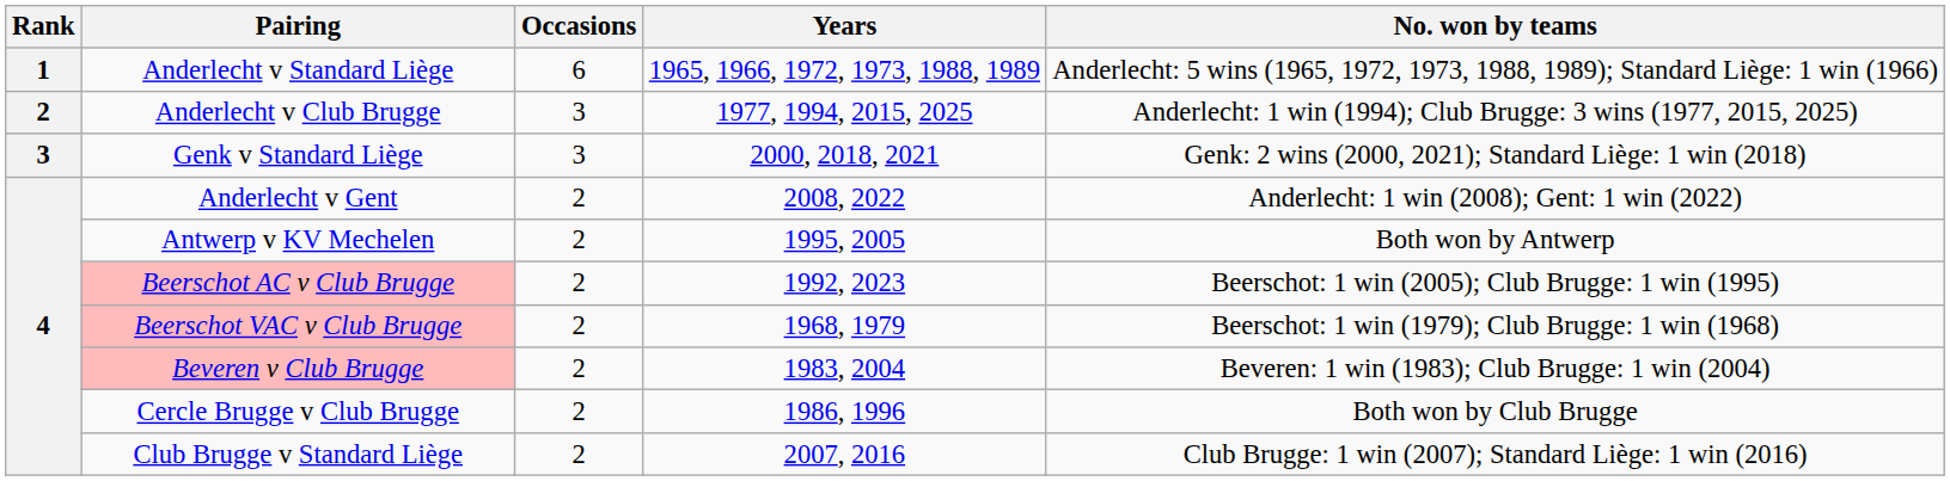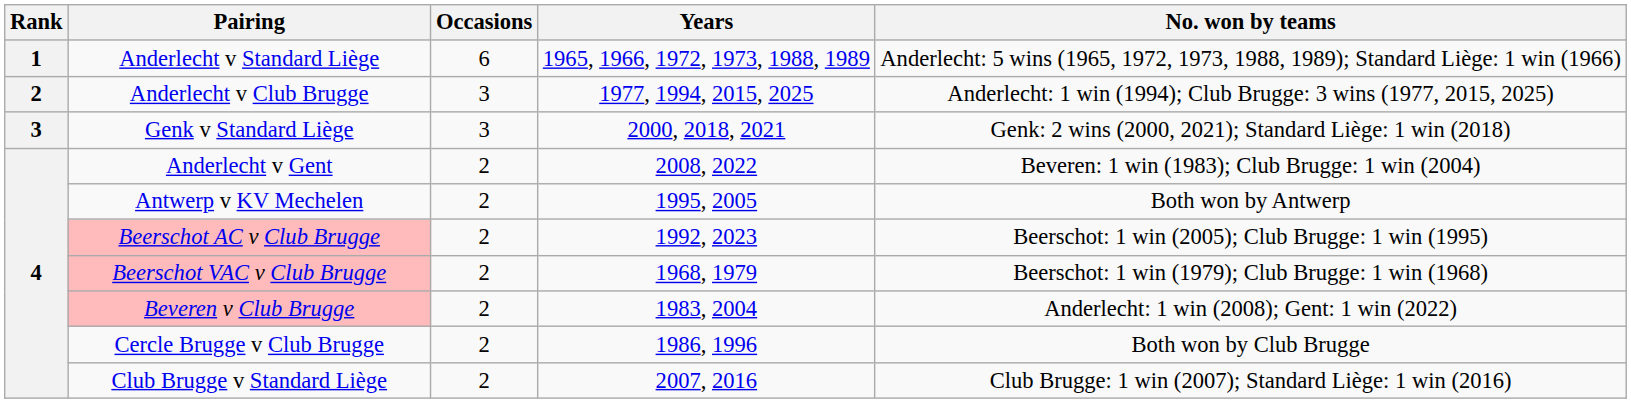Anderlecht v Gent | No. won by teams: Anderlecht: 1 win (2008); Gent: 1 win (2022) -> Beveren: 1 win (1983); Club Brugge: 1 win (2004)
Beveren v Club Brugge | No. won by teams: Beveren: 1 win (1983); Club Brugge: 1 win (2004) -> Anderlecht: 1 win (2008); Gent: 1 win (2022)
